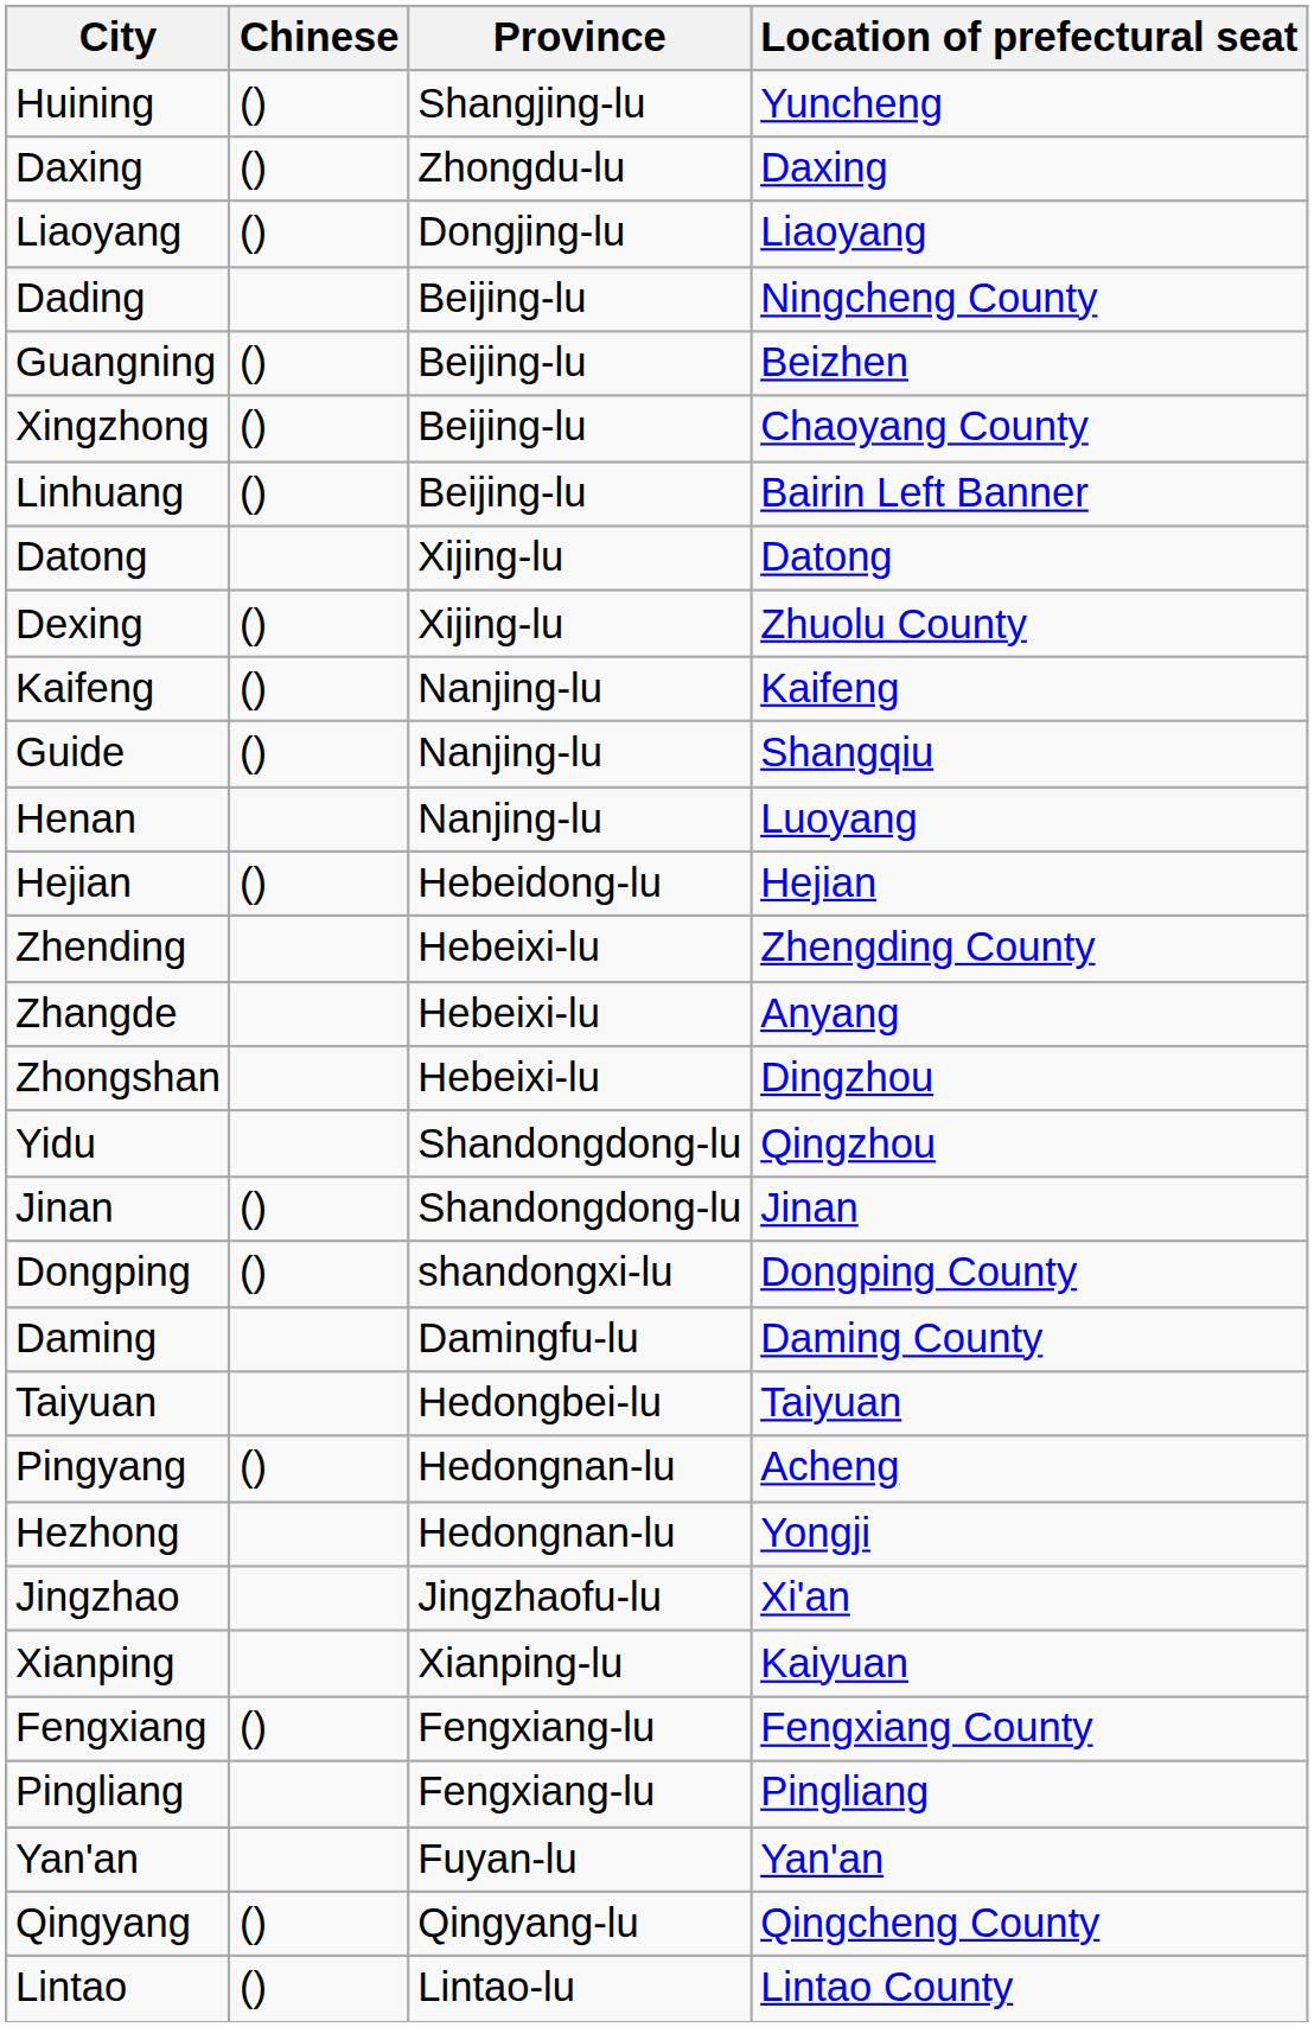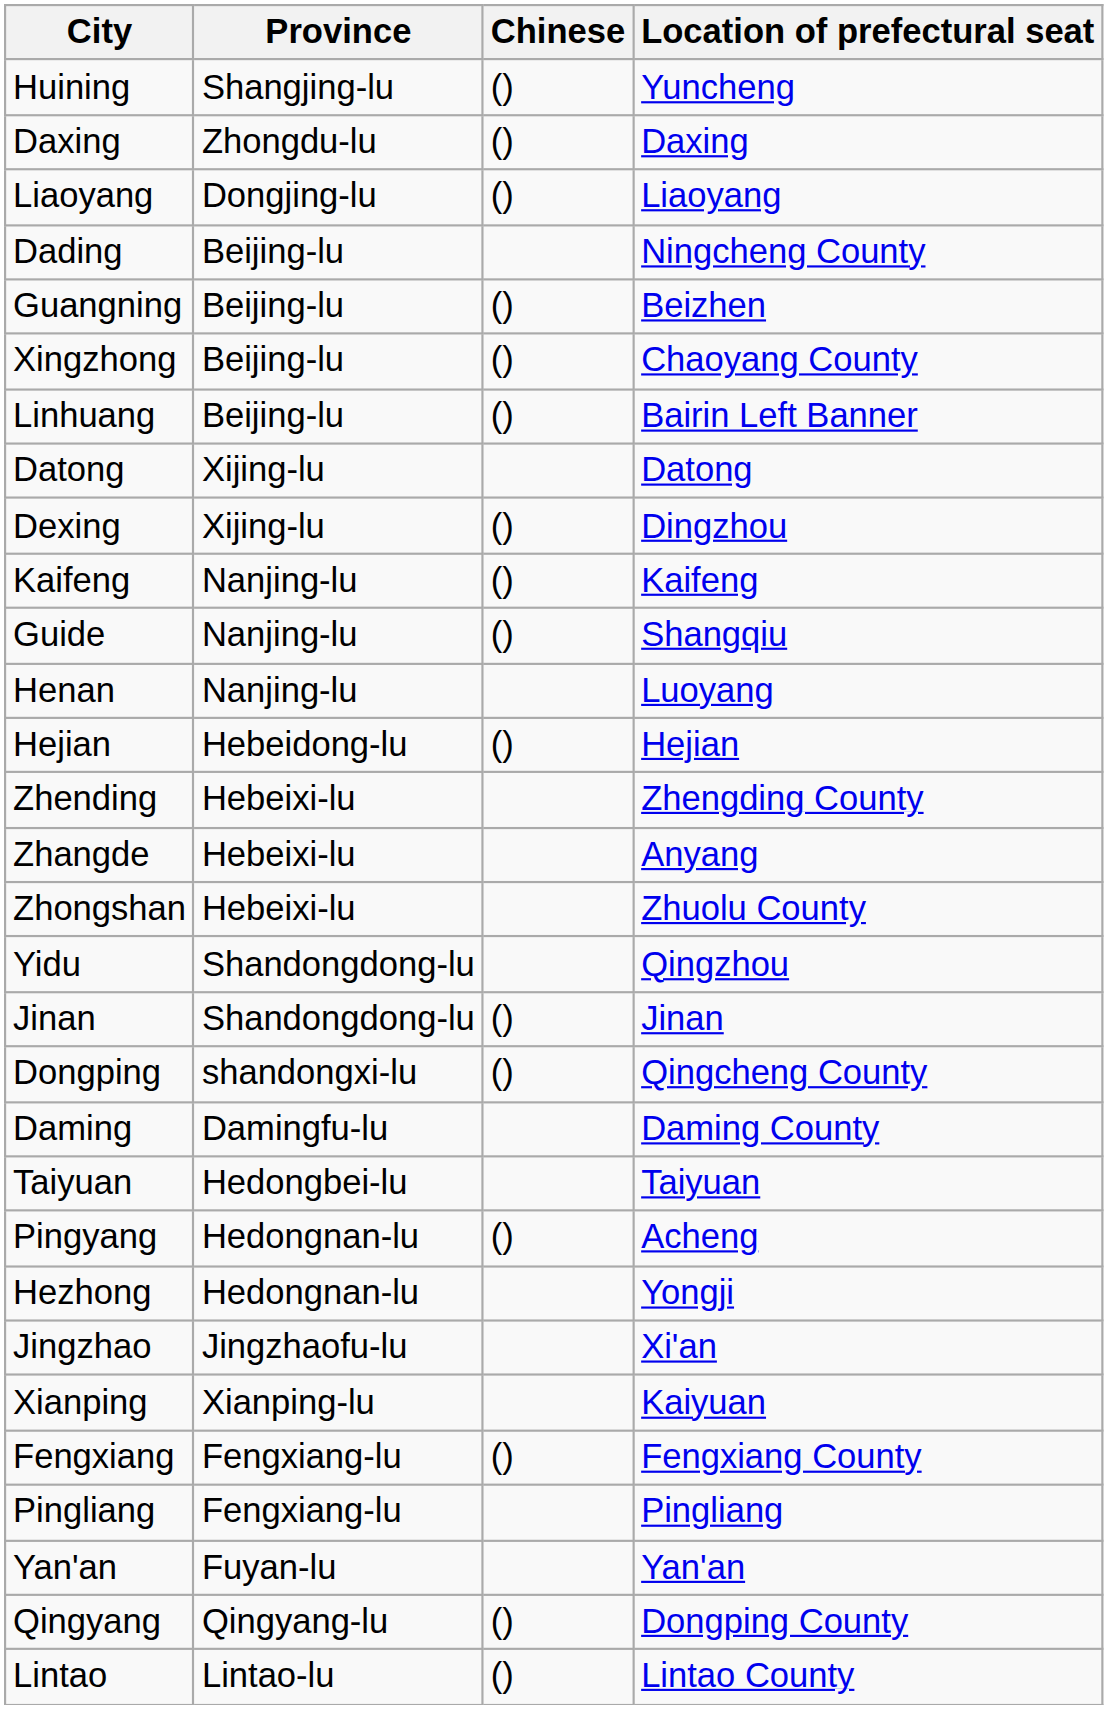columns swapped: Chinese <-> Province
Dexing | Location of prefectural seat: Zhuolu County -> Dingzhou
Zhongshan | Location of prefectural seat: Dingzhou -> Zhuolu County
Dongping | Location of prefectural seat: Dongping County -> Qingcheng County
Qingyang | Location of prefectural seat: Qingcheng County -> Dongping County
